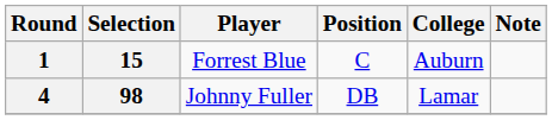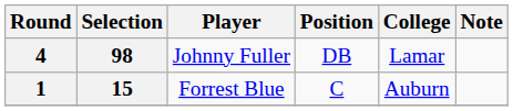rows swapped: 1 <-> 4
